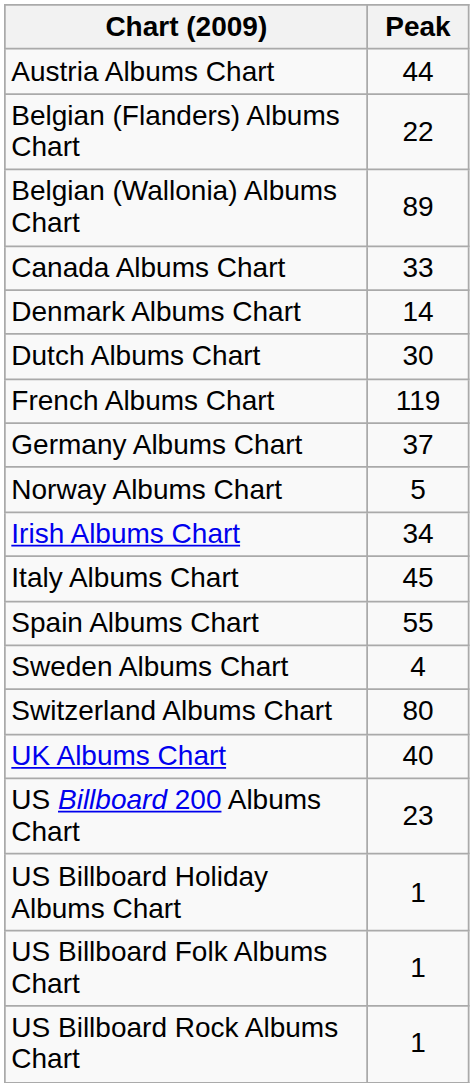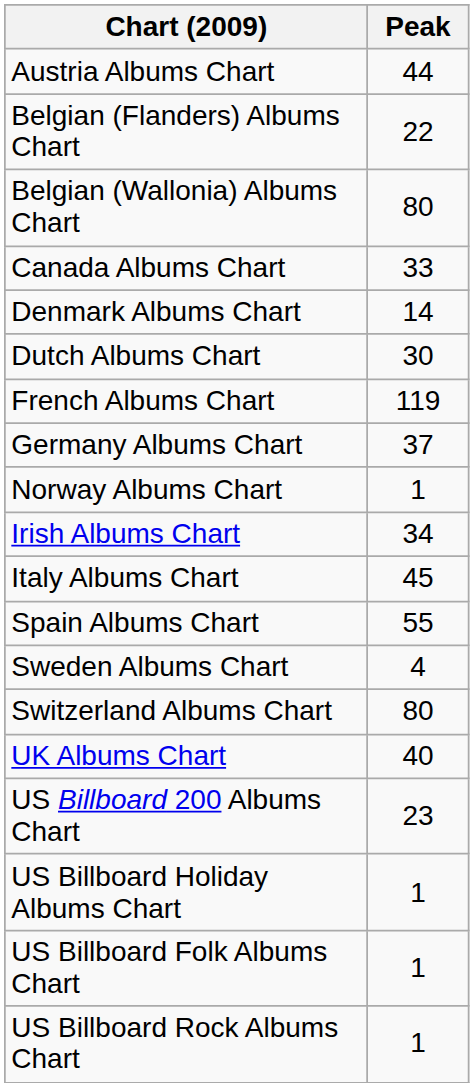Belgian (Wallonia) Albums Chart | Peak: 89 -> 80
Norway Albums Chart | Peak: 5 -> 1
